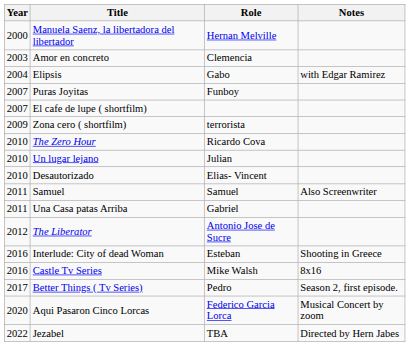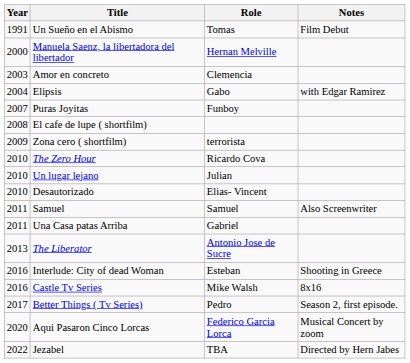+ row: 1991 | Un Sueño en el Abismo | Tomas | Film Debut
El cafe de lupe ( shortfilm) | Year: 2007 -> 2008
The Liberator | Year: 2012 -> 2013
